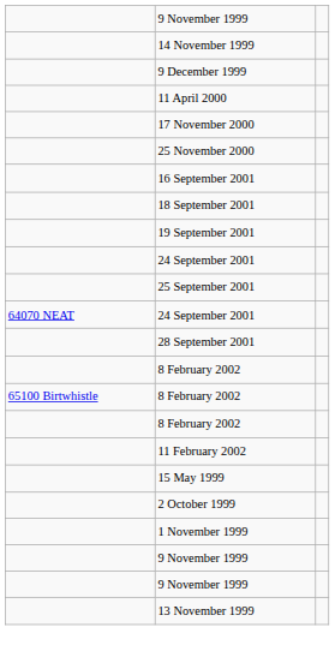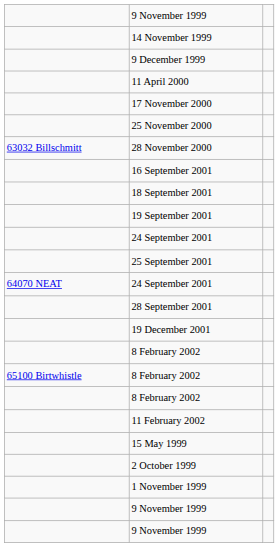+ row: 63032 Billschmitt | 28 November 2000
+ row: 19 December 2001
- row: 13 November 1999
